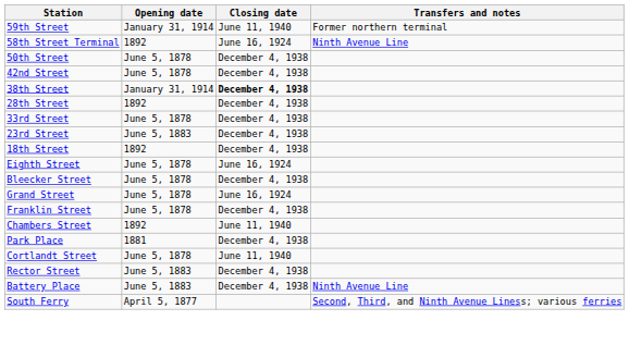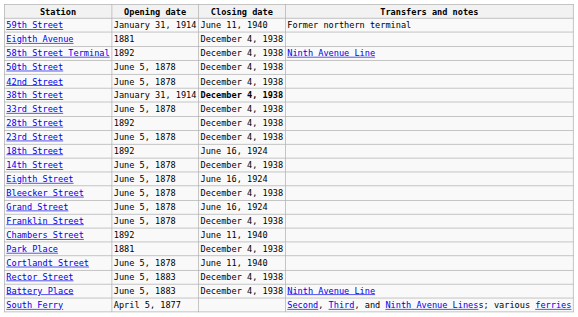+ row: Eighth Avenue | 1881 | December 4, 1938
58th Street Terminal | Closing date: June 16, 1924 -> December 4, 1938
rows swapped: 33rd Street <-> 28th Street
23rd Street | Opening date: June 5, 1883 -> June 5, 1878
18th Street | Closing date: December 4, 1938 -> June 16, 1924
+ row: 14th Street | June 5, 1878 | December 4, 1938
